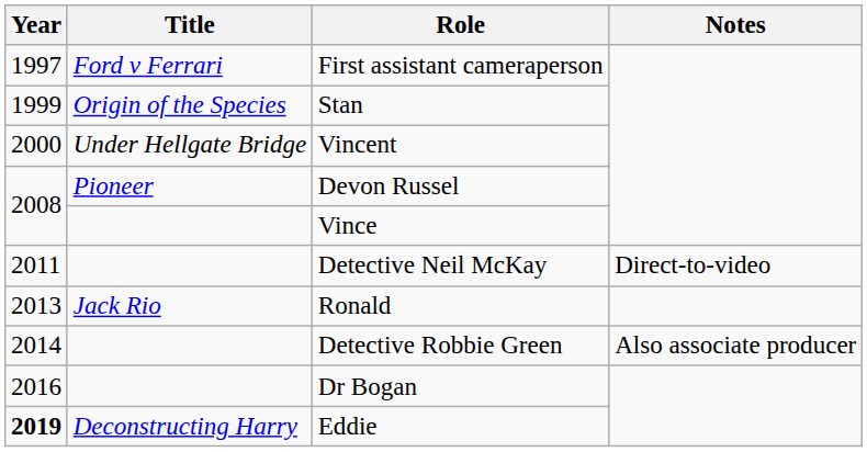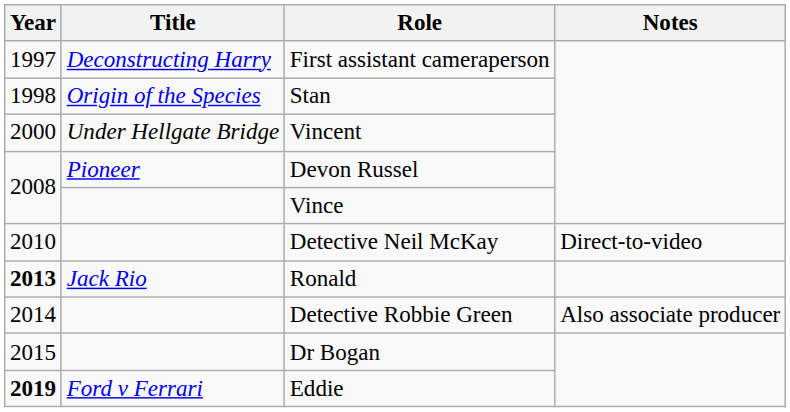First assistant cameraperson | Title: Ford v Ferrari -> Deconstructing Harry
Stan | Year: 1999 -> 1998
Detective Neil McKay | Year: 2011 -> 2010
Ronald | Year: normal -> bold
Dr Bogan | Year: 2016 -> 2015
Eddie | Title: Deconstructing Harry -> Ford v Ferrari
